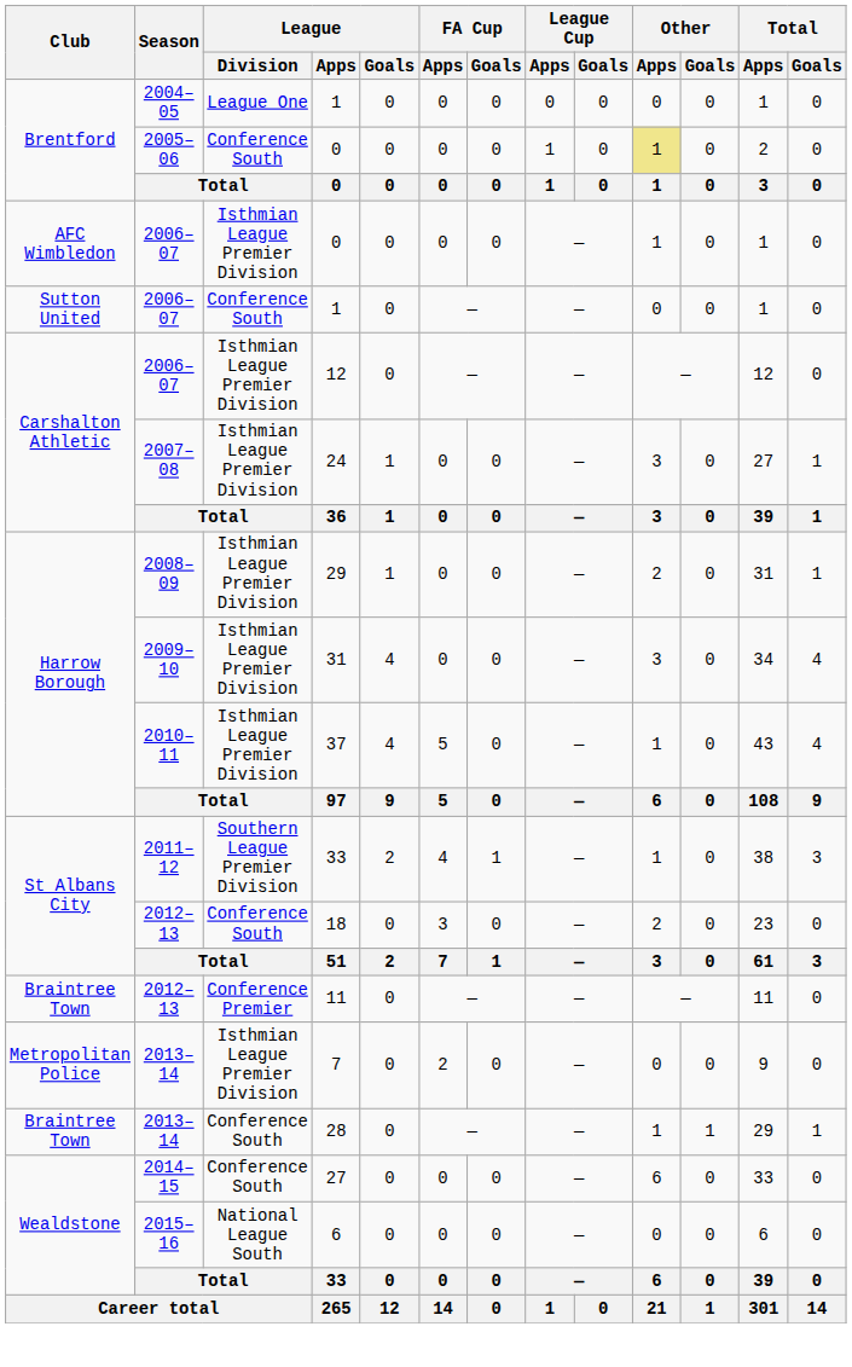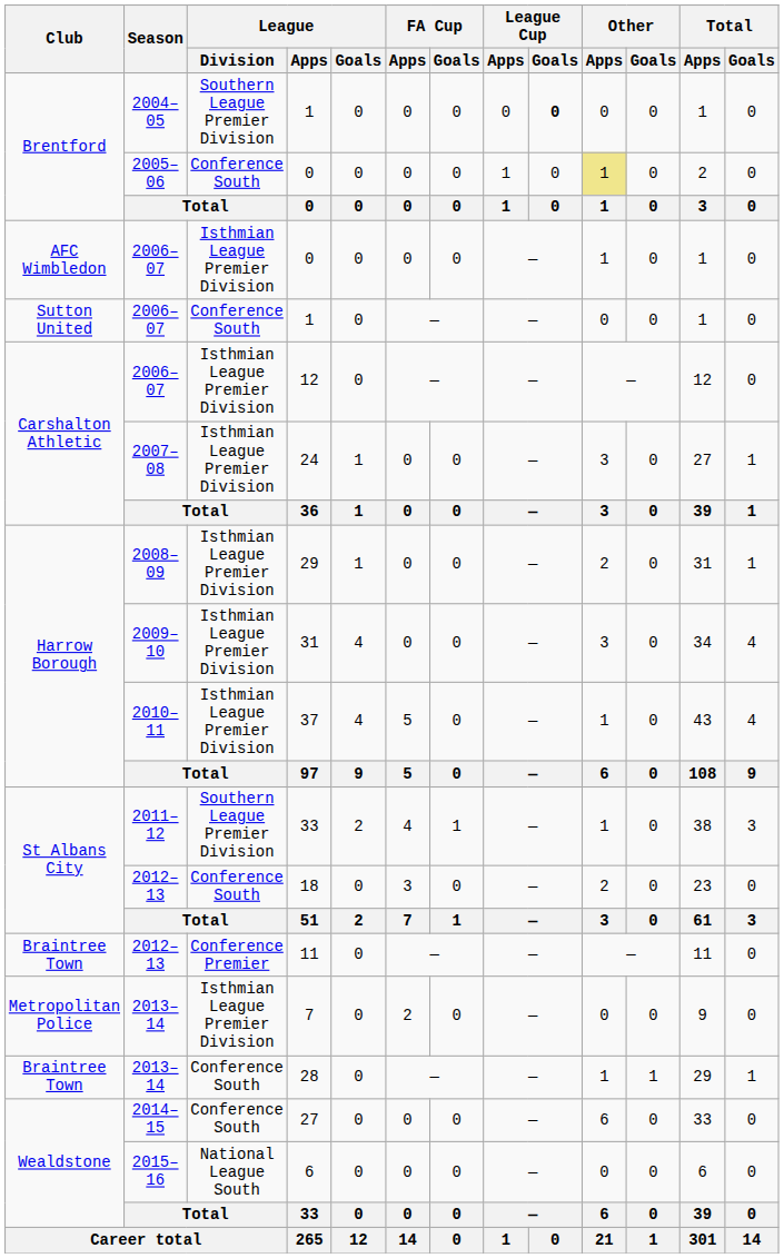2004–05 / 1 | League / Division: League One -> Southern League Premier Division
2004–05 / 1 | League Cup / Goals: normal -> bold
